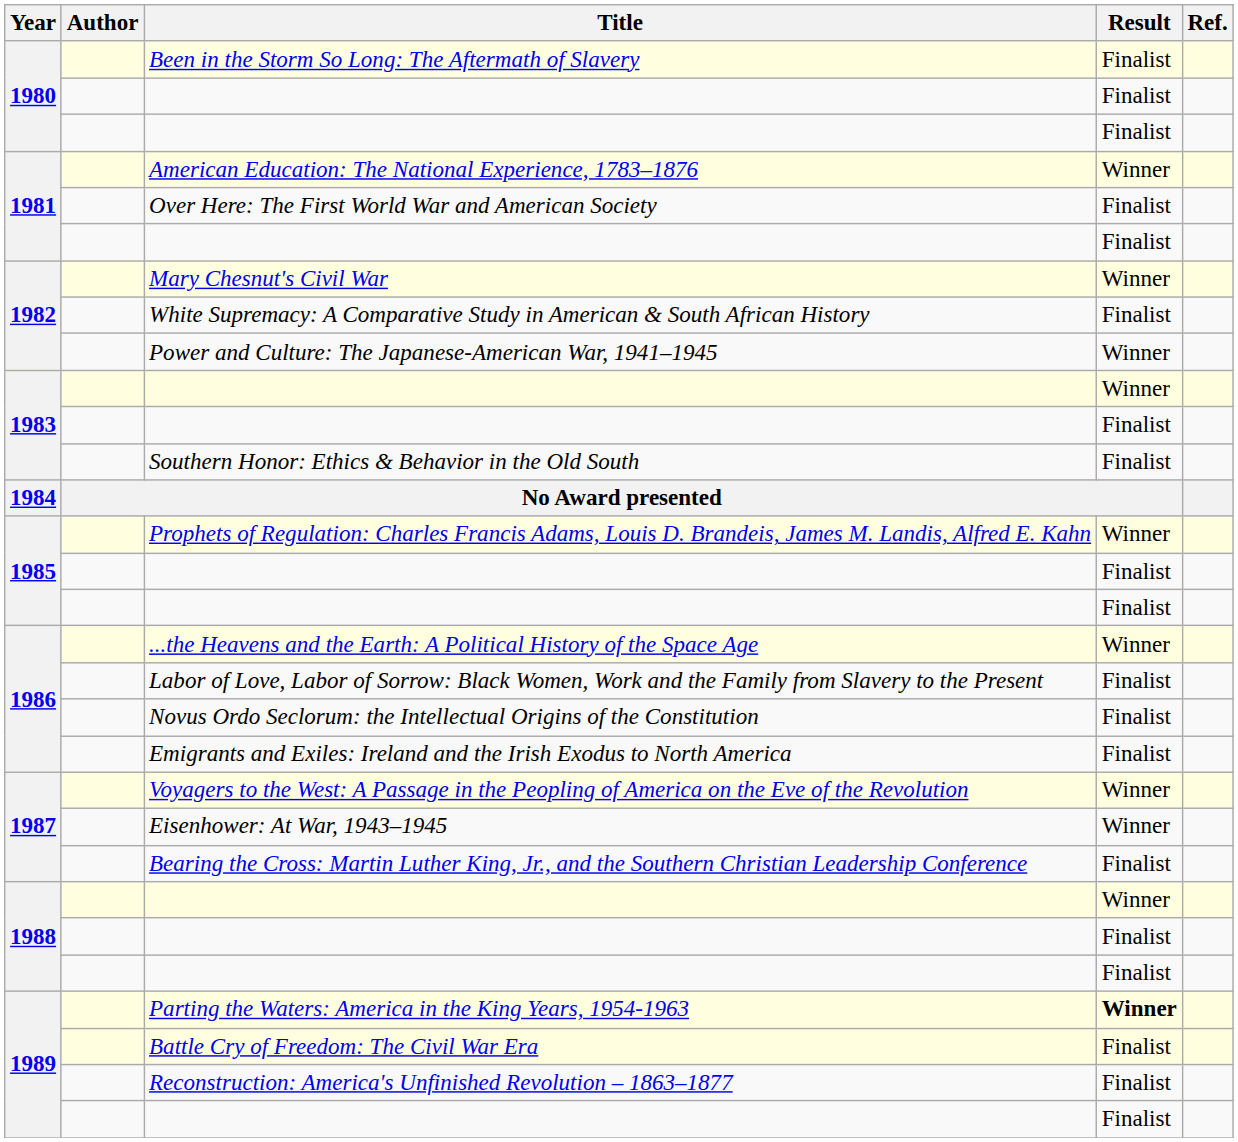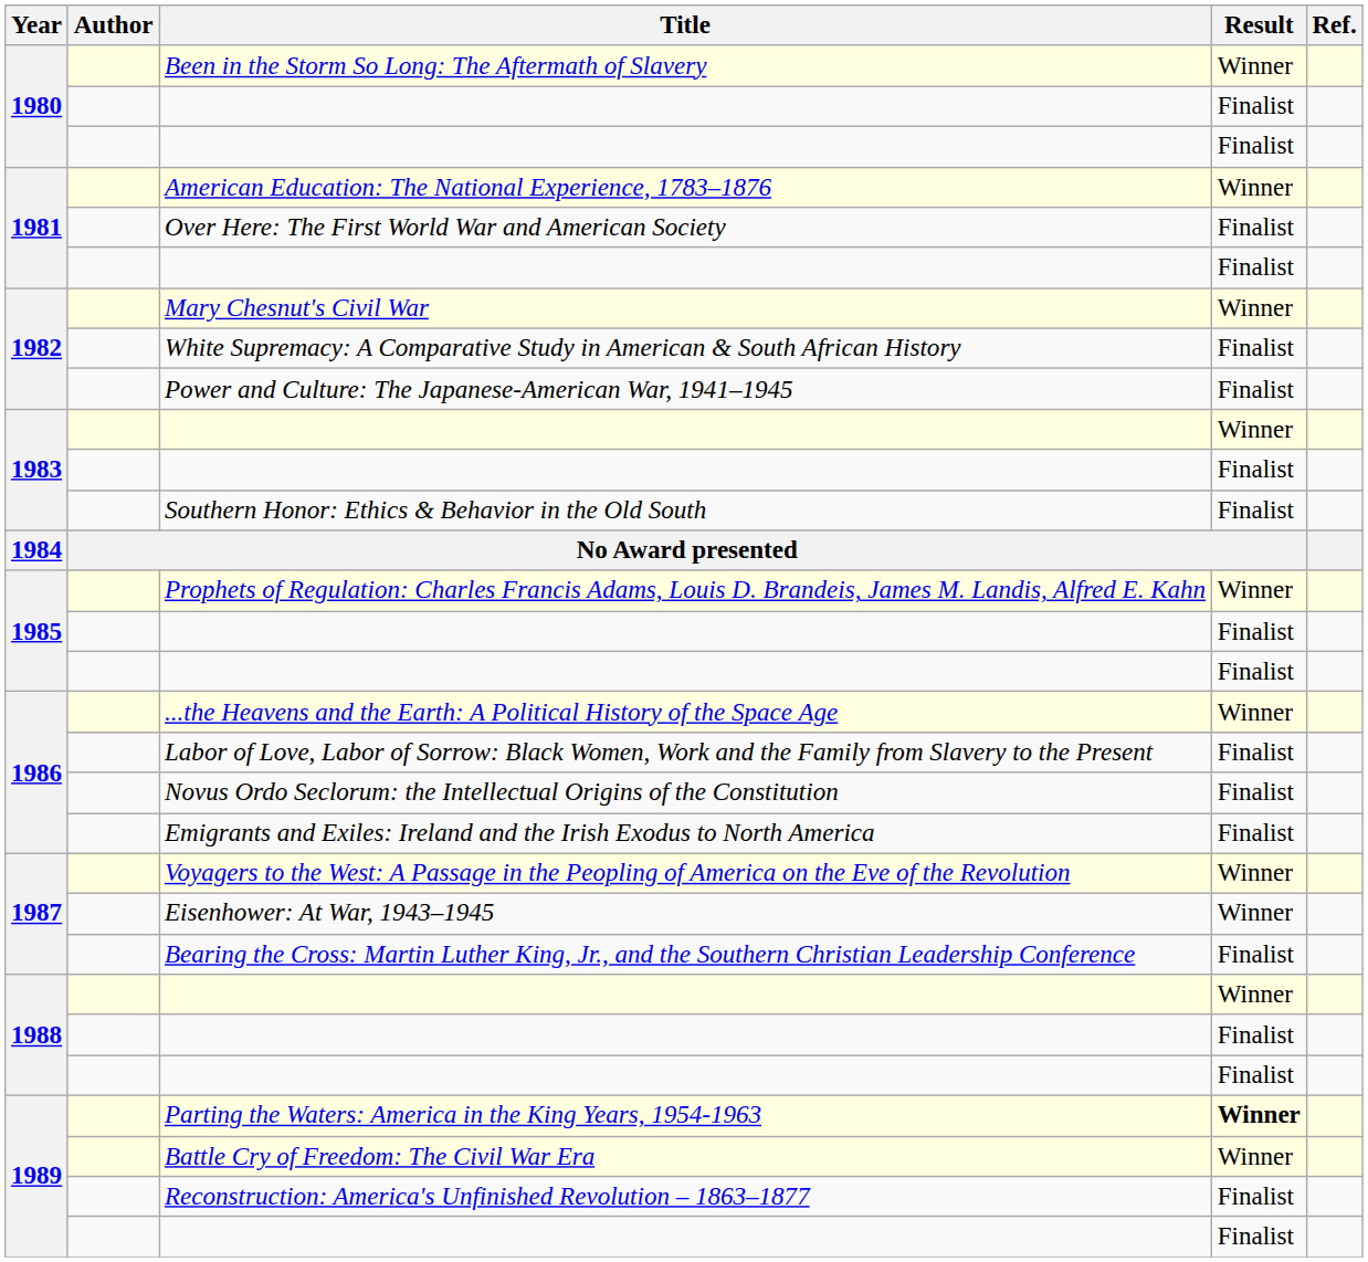Been in the Storm So Long: The Aftermath of Slavery | Result: Finalist -> Winner
Power and Culture: The Japanese-American War, 1941–1945 | Result: Winner -> Finalist
Battle Cry of Freedom: The Civil War Era | Result: Finalist -> Winner
